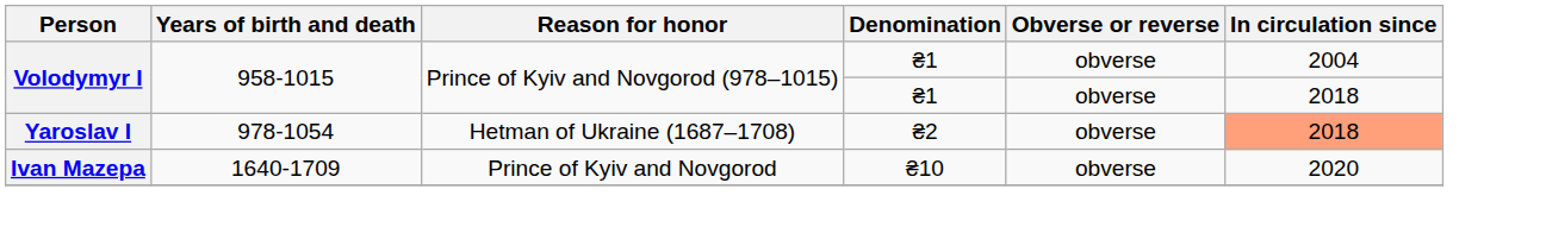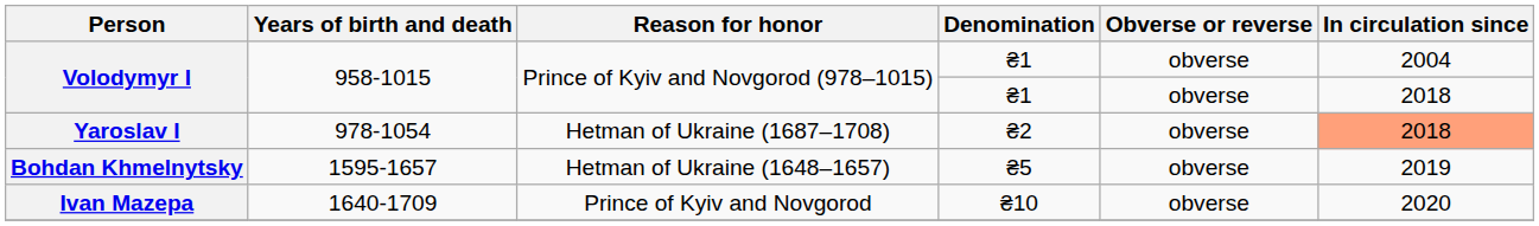+ row: Bohdan Khmelnytsky | 1595-1657 | Hetman of Ukraine (1648–1657) | ₴5 | obverse | 2019
